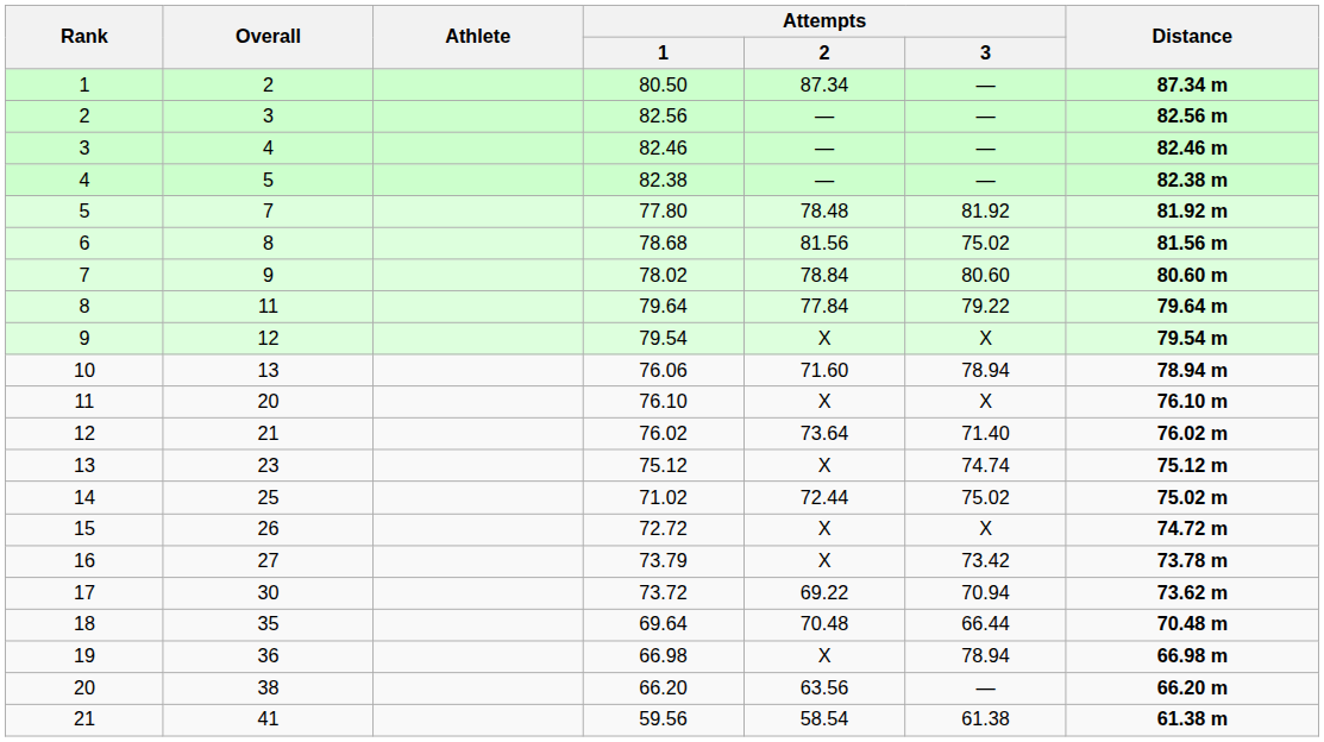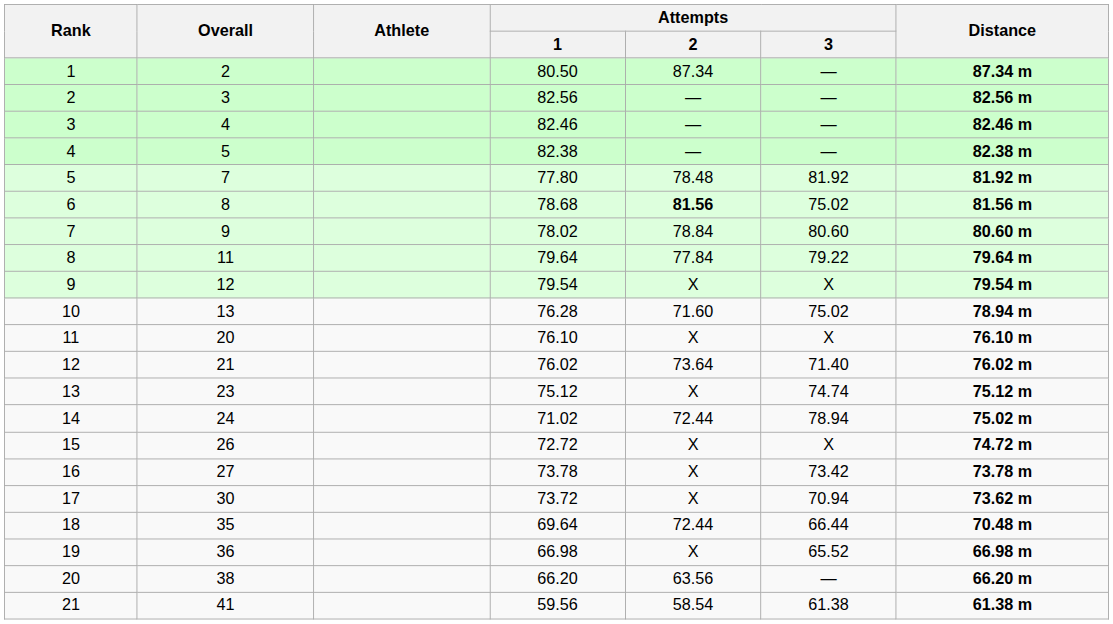6 | Attempts / 2: normal -> bold
10 | Attempts / 1: 76.06 -> 76.28
10 | Attempts / 3: 78.94 -> 75.02
14 | Overall: 25 -> 24
14 | Attempts / 3: 75.02 -> 78.94
16 | Attempts / 1: 73.79 -> 73.78
17 | Attempts / 2: 69.22 -> X
18 | Attempts / 2: 70.48 -> 72.44
19 | Attempts / 3: 78.94 -> 65.52
